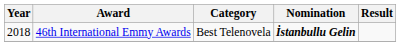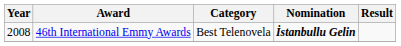46th International Emmy Awards | Year: 2018 -> 2008
